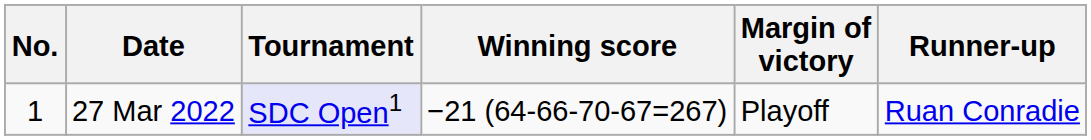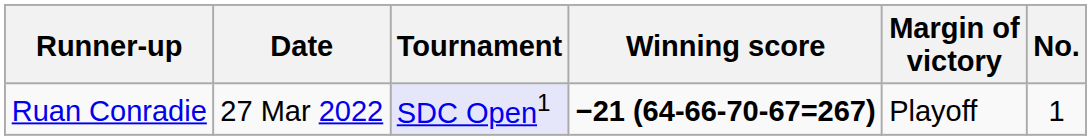columns swapped: No. <-> Runner-up
27 Mar 2022 | Winning score: normal -> bold
